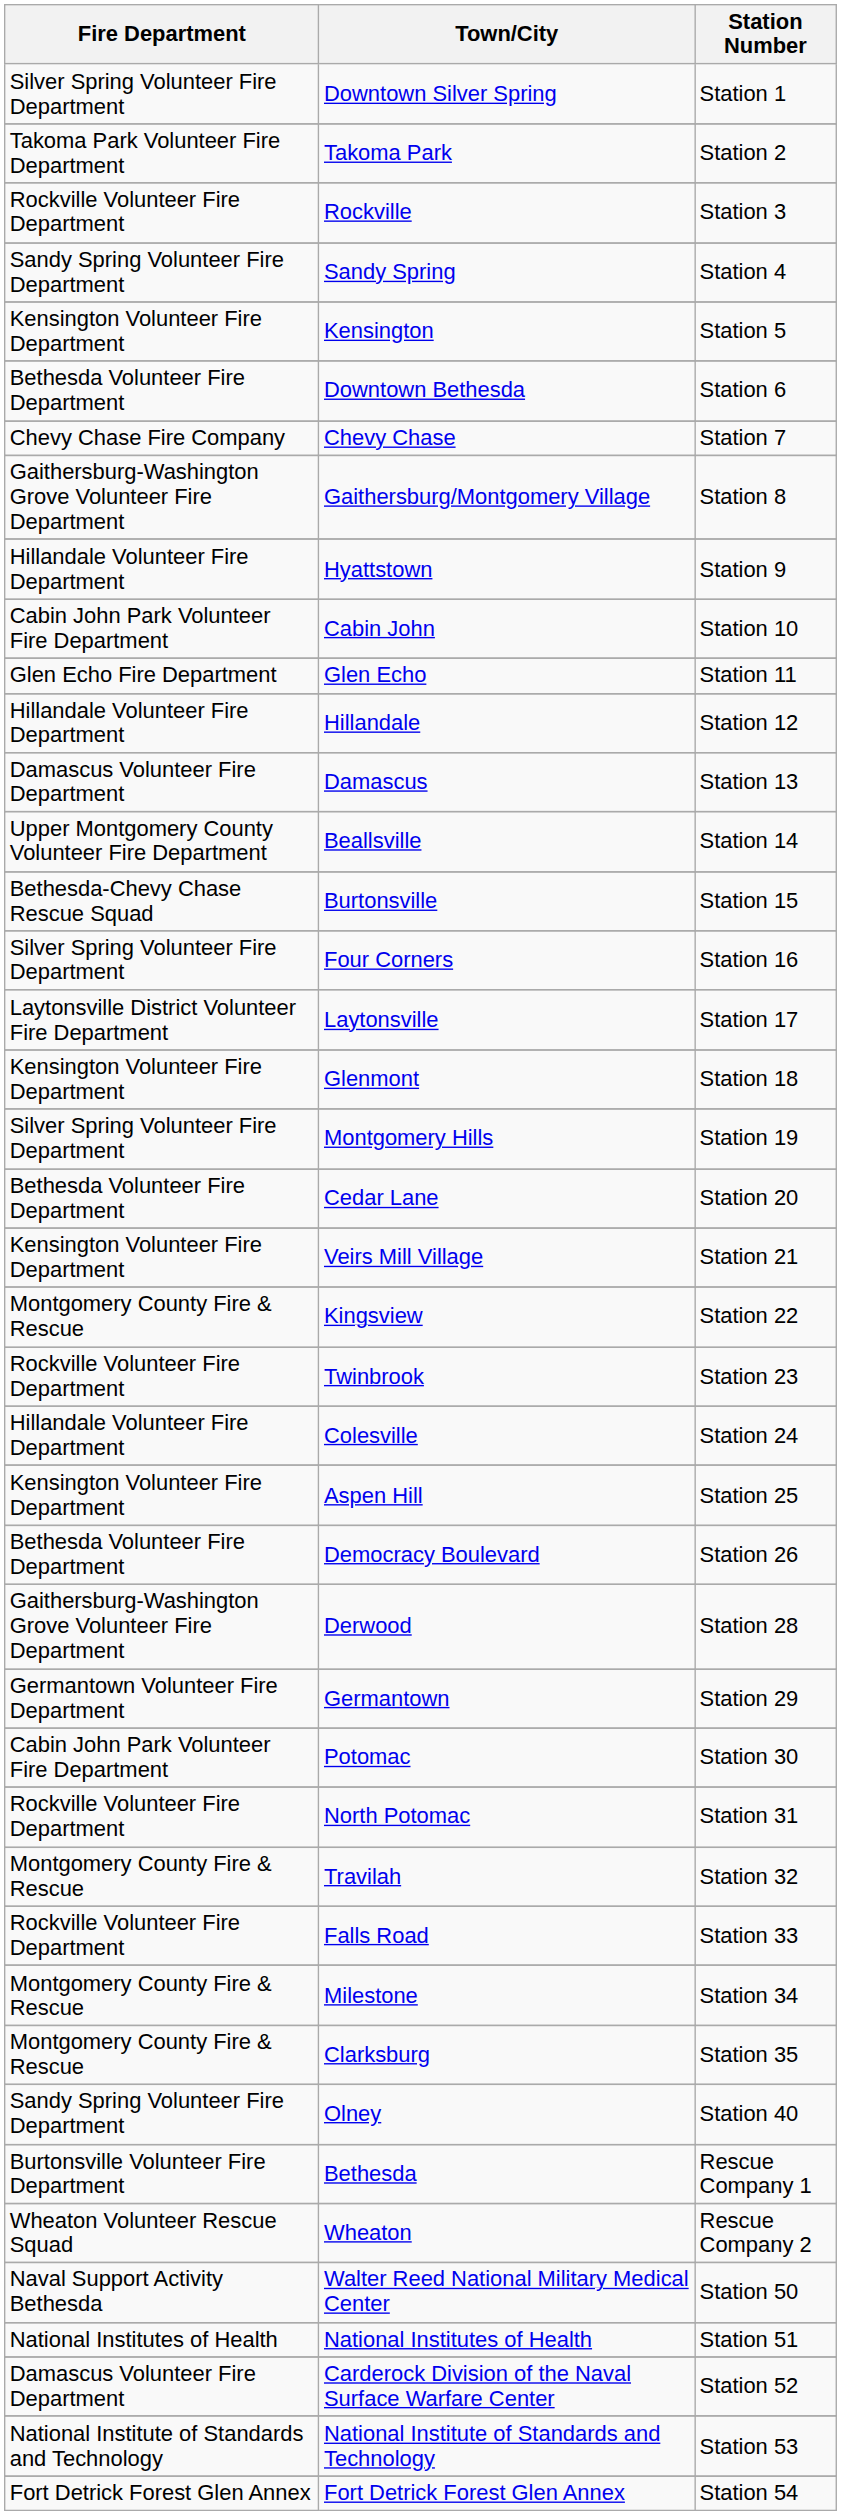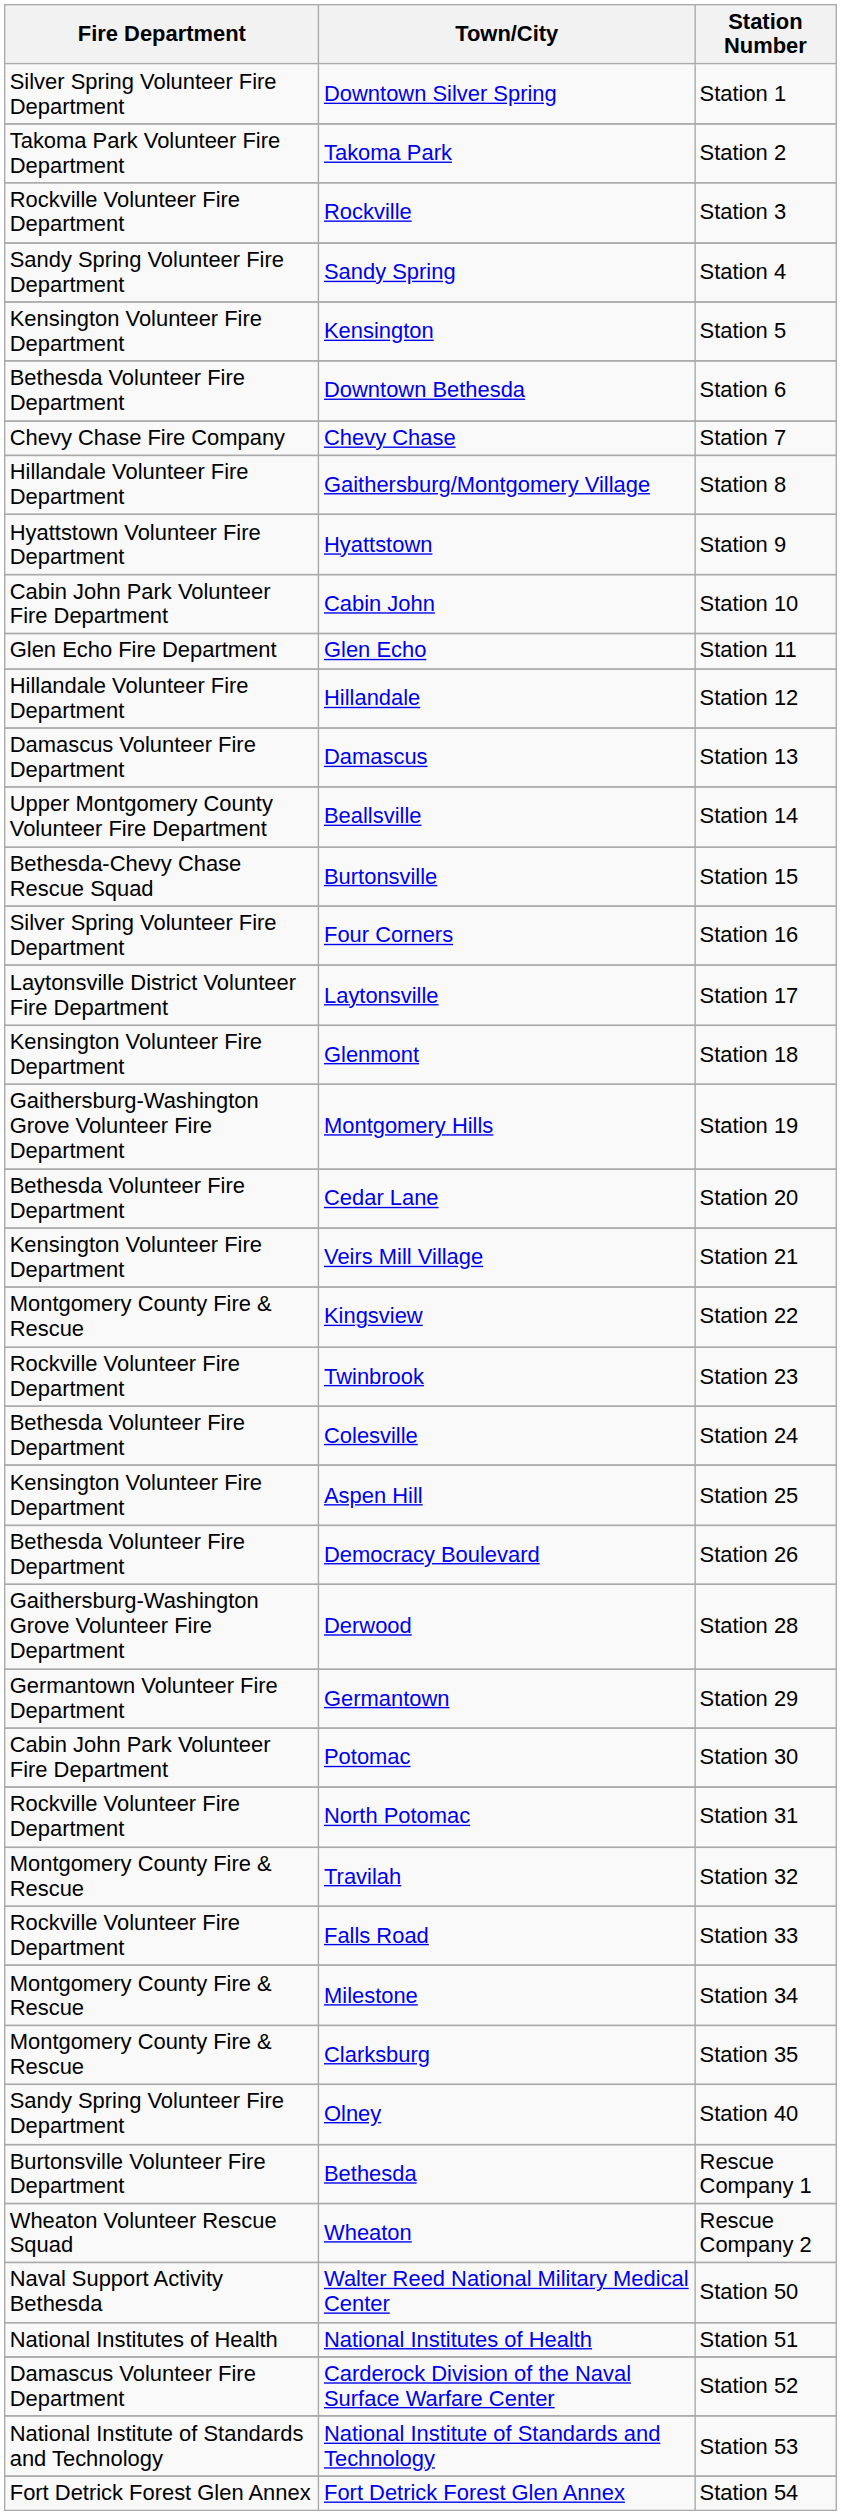Gaithersburg/Montgomery Village | Fire Department: Gaithersburg-Washington Grove Volunteer Fire Department -> Hillandale Volunteer Fire Department
Hyattstown | Fire Department: Hillandale Volunteer Fire Department -> Hyattstown Volunteer Fire Department
Montgomery Hills | Fire Department: Silver Spring Volunteer Fire Department -> Gaithersburg-Washington Grove Volunteer Fire Department
Colesville | Fire Department: Hillandale Volunteer Fire Department -> Bethesda Volunteer Fire Department
